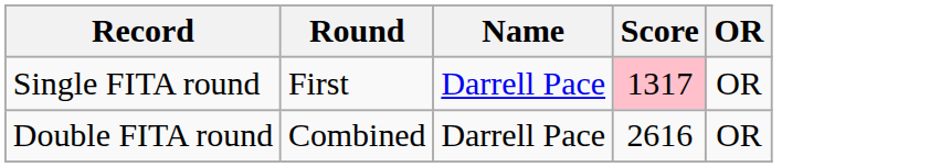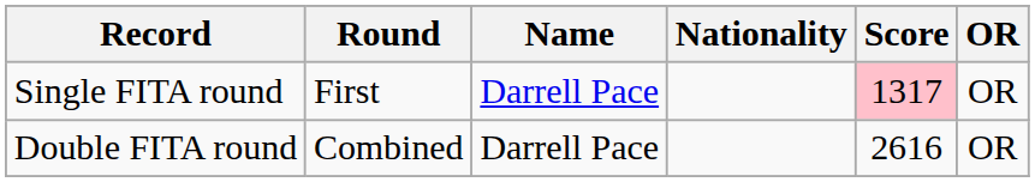+ column: Nationality
